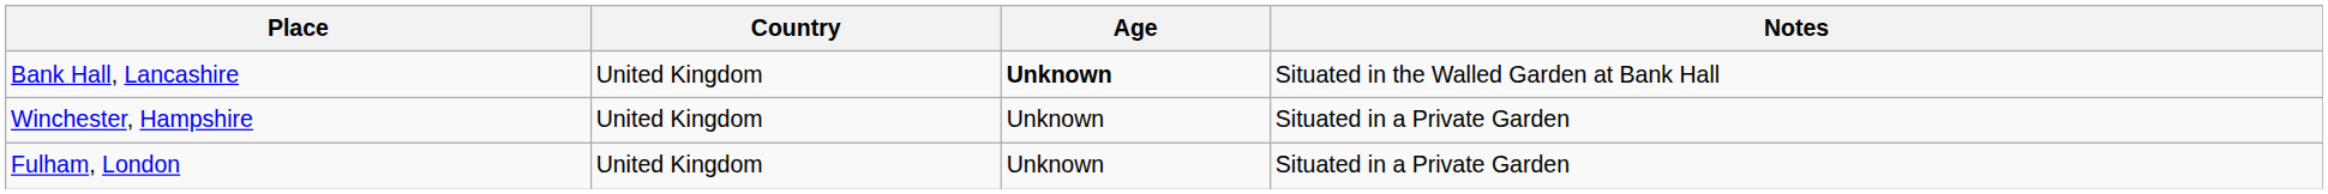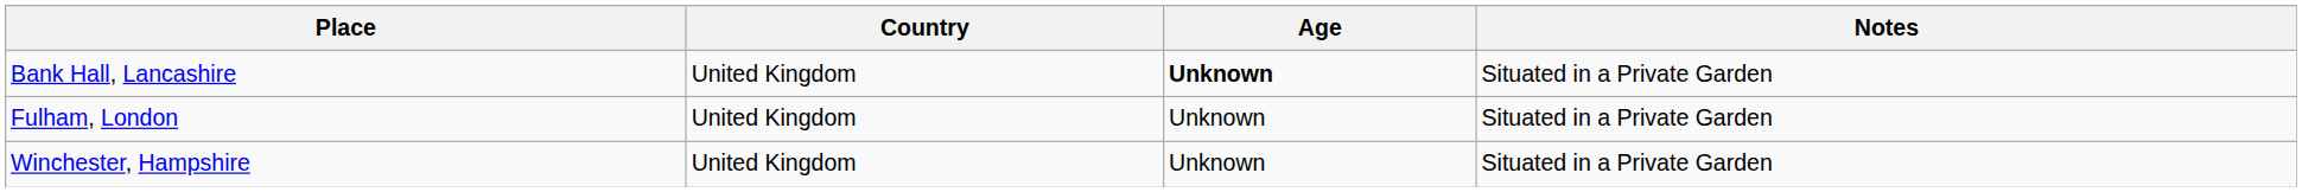Bank Hall, Lancashire | Notes: Situated in the Walled Garden at Bank Hall -> Situated in a Private Garden
rows swapped: Fulham, London <-> Winchester, Hampshire
